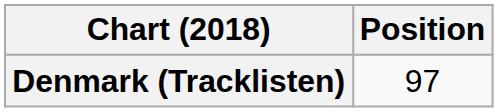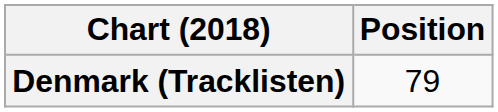Denmark (Tracklisten) | Position: 97 -> 79
